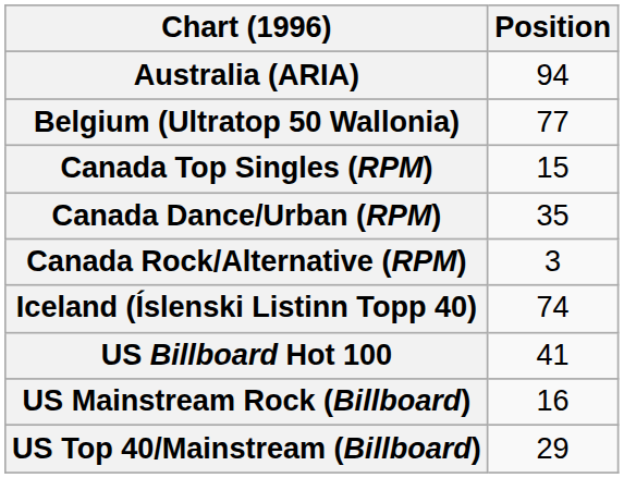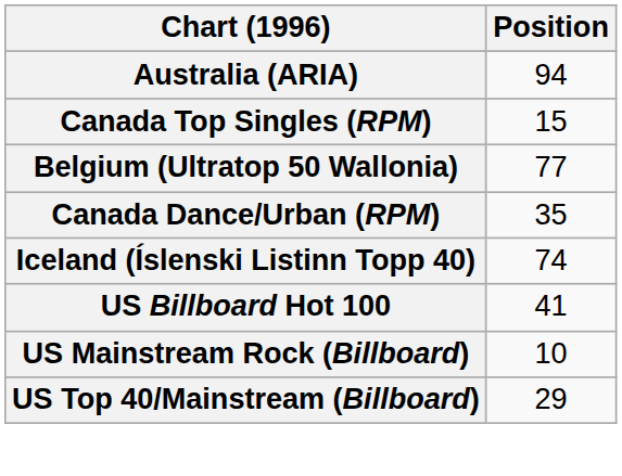rows swapped: Belgium (Ultratop 50 Wallonia) <-> Canada Top Singles (RPM)
- row: Canada Rock/Alternative (RPM) | 3
US Mainstream Rock (Billboard) | Position: 16 -> 10
